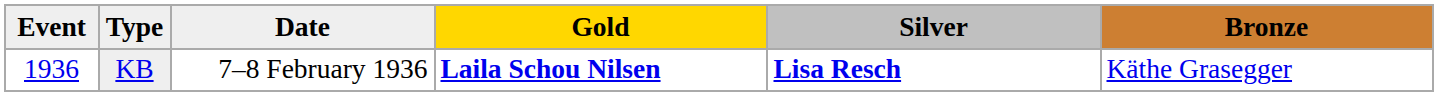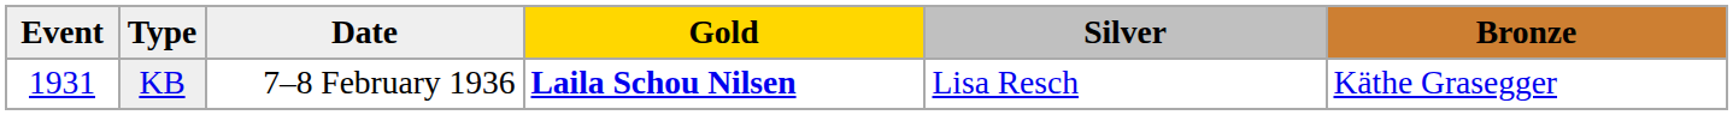KB | Event: 1936 -> 1931
KB | Silver: bold -> normal
